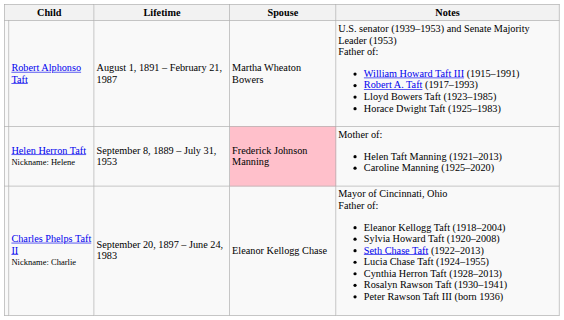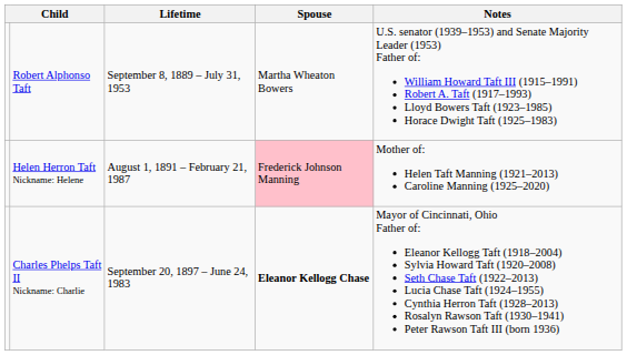Robert Alphonso Taft | Lifetime: August 1, 1891 – February 21, 1987 -> September 8, 1889 – July 31, 1953
Helen Herron Taft Nickname: Helene | Lifetime: September 8, 1889 – July 31, 1953 -> August 1, 1891 – February 21, 1987
Charles Phelps Taft II Nickname: Charlie | Spouse: normal -> bold
